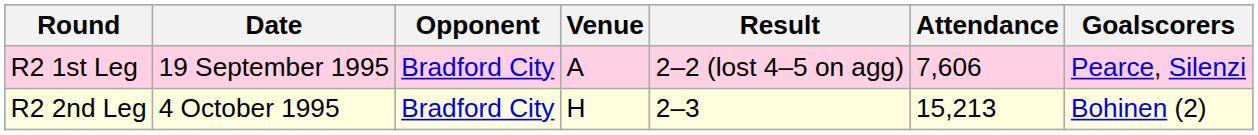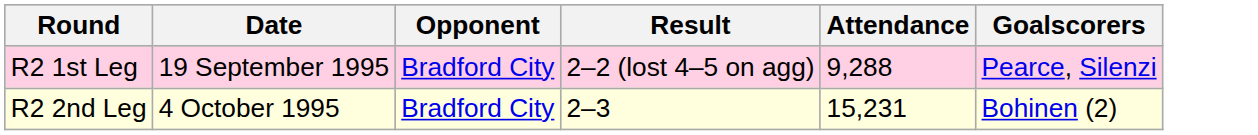- column: Venue | A | H
R2 1st Leg | Attendance: 7,606 -> 9,288
R2 2nd Leg | Attendance: 15,213 -> 15,231
